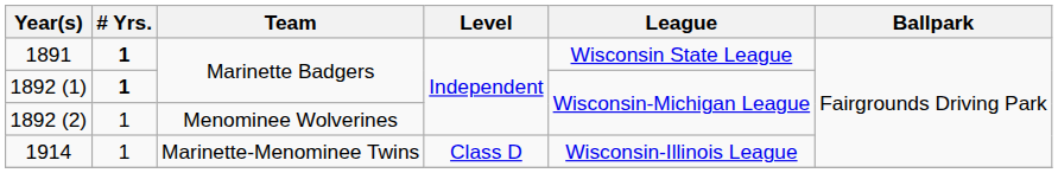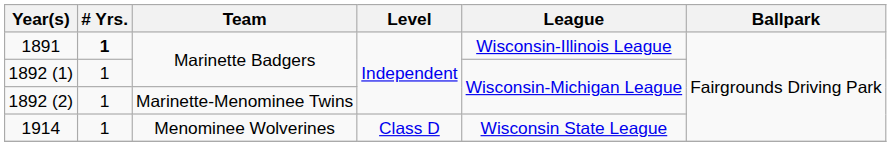1891 | League: Wisconsin State League -> Wisconsin-Illinois League
1892 (1) | # Yrs.: bold -> normal
1892 (2) | Team: Menominee Wolverines -> Marinette-Menominee Twins
1914 | Team: Marinette-Menominee Twins -> Menominee Wolverines
1914 | League: Wisconsin-Illinois League -> Wisconsin State League
